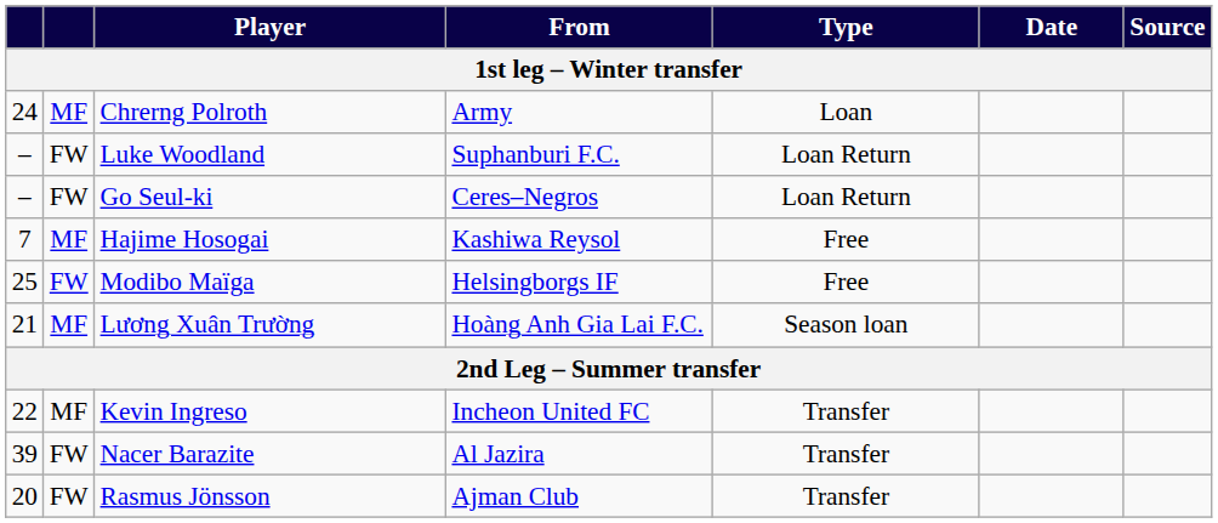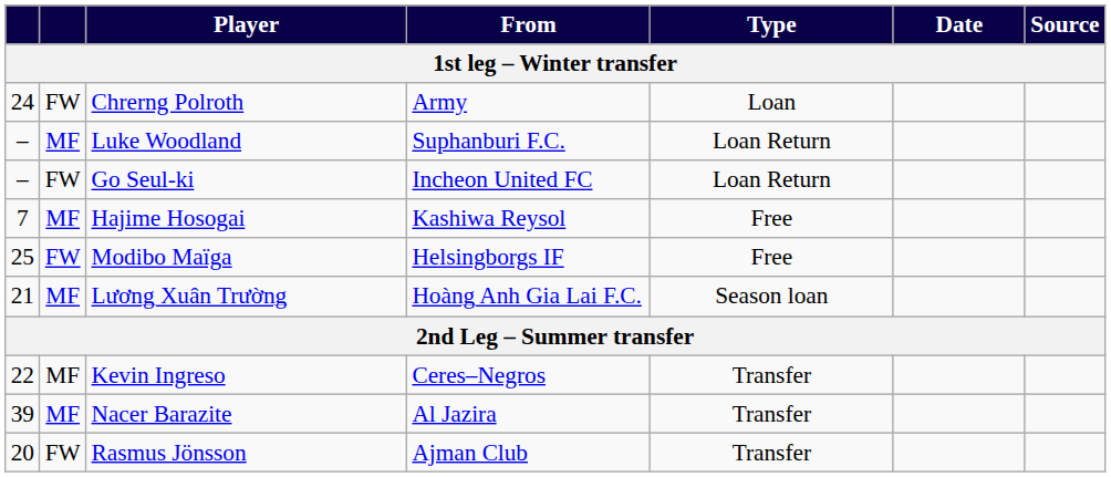Chrerng Polroth | column 2: MF -> FW
Luke Woodland | column 2: FW -> MF
Go Seul-ki | From: Ceres–Negros -> Incheon United FC
Kevin Ingreso | From: Incheon United FC -> Ceres–Negros
Nacer Barazite | column 2: FW -> MF
